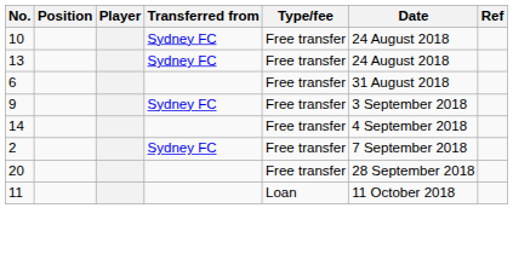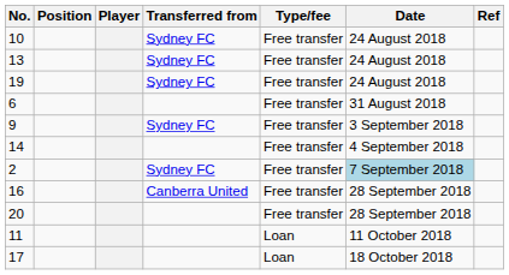+ row: 19 | Sydney FC | Free transfer | 24 August 2018
2 | Date: no background -> lightblue background
+ row: 16 | Canberra United | Free transfer | 28 September 2018
+ row: 17 | Loan | 18 October 2018
